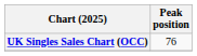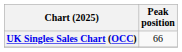UK Singles Sales Chart (OCC) | Peak position: 76 -> 66
